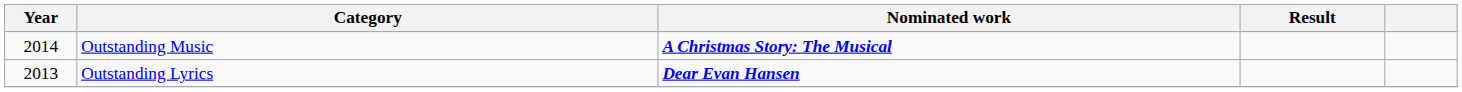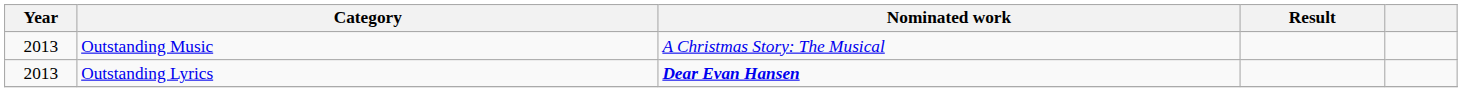Outstanding Music | Year: 2014 -> 2013
Outstanding Music | Nominated work: bold -> normal
